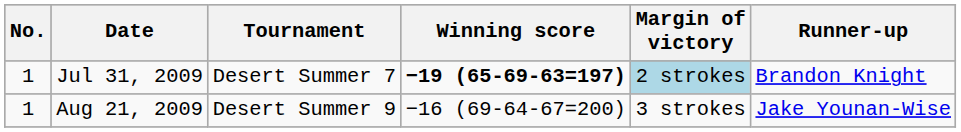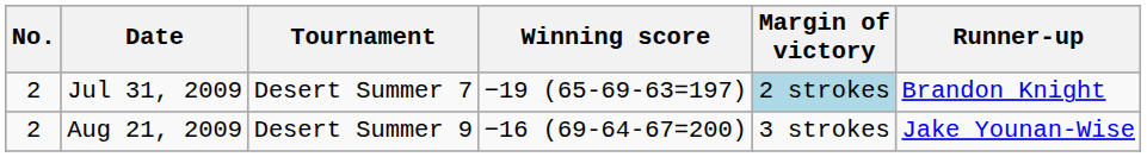Jul 31, 2009 | No.: 1 -> 2
Jul 31, 2009 | Winning score: bold -> normal
Aug 21, 2009 | No.: 1 -> 2
